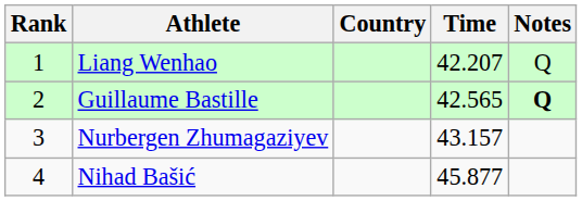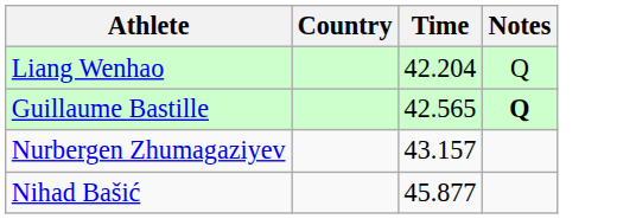- column: Rank | 1 | 2 | 3 | 4
Liang Wenhao | Time: 42.207 -> 42.204
